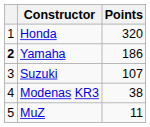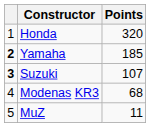Yamaha | Points: 186 -> 185
Suzuki | column 1: normal -> bold
Modenas KR3 | Points: 38 -> 68
